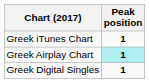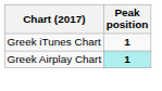- row: Greek Digital Singles | 1
